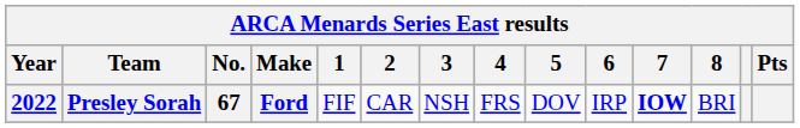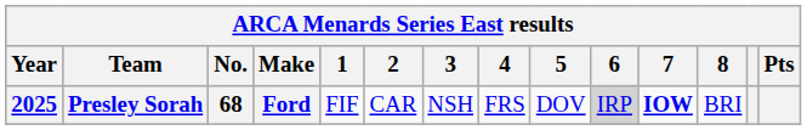Presley Sorah | Year: 2022 -> 2025
Presley Sorah | No.: 67 -> 68
Presley Sorah | 6: no background -> lightgrey background
